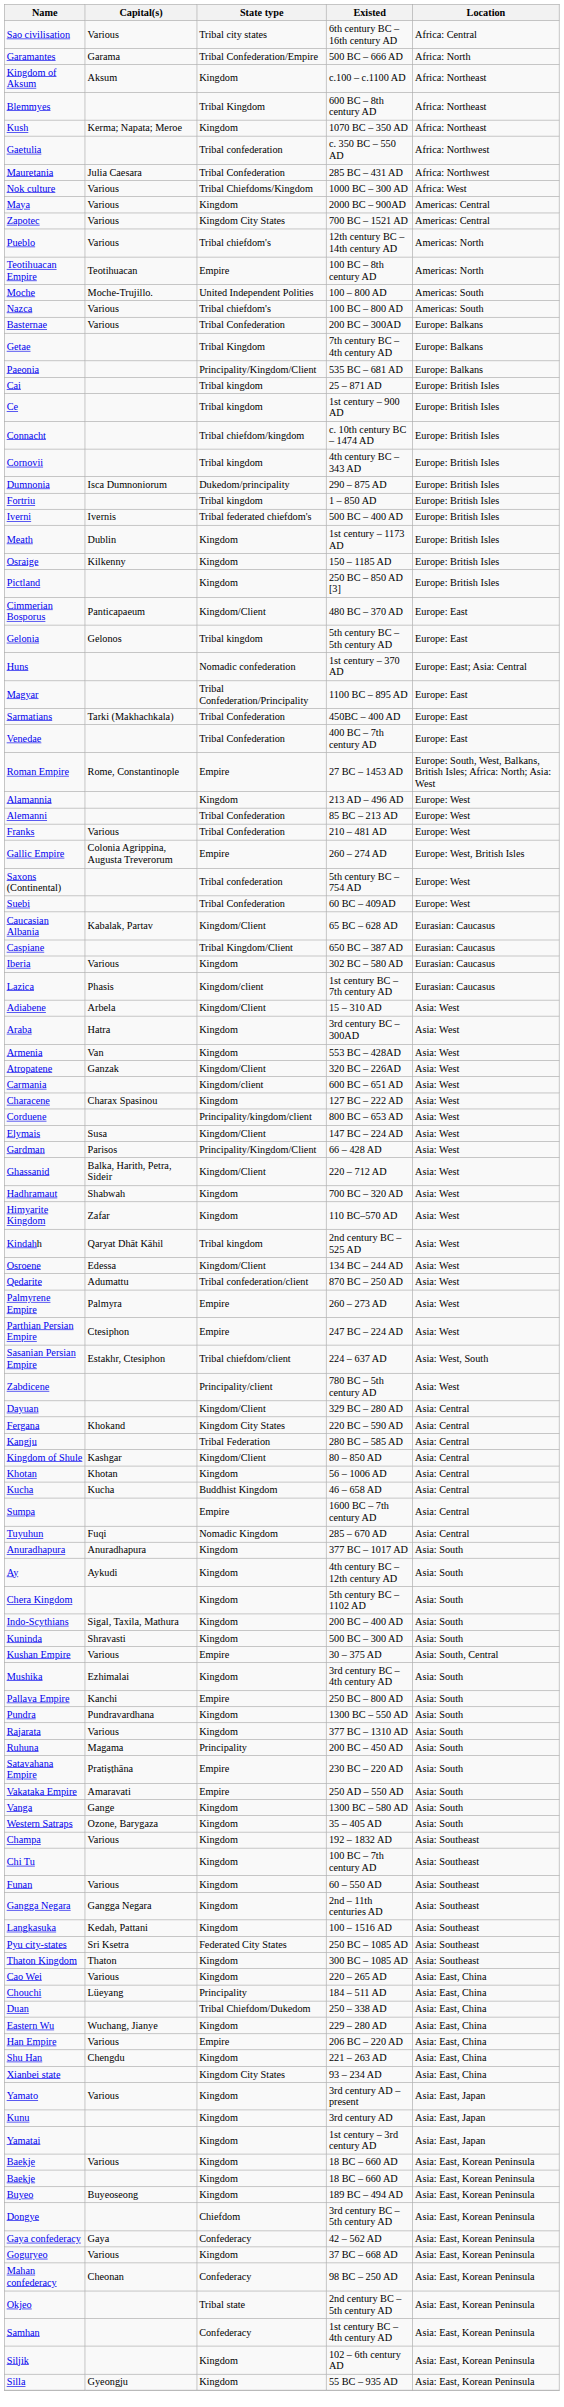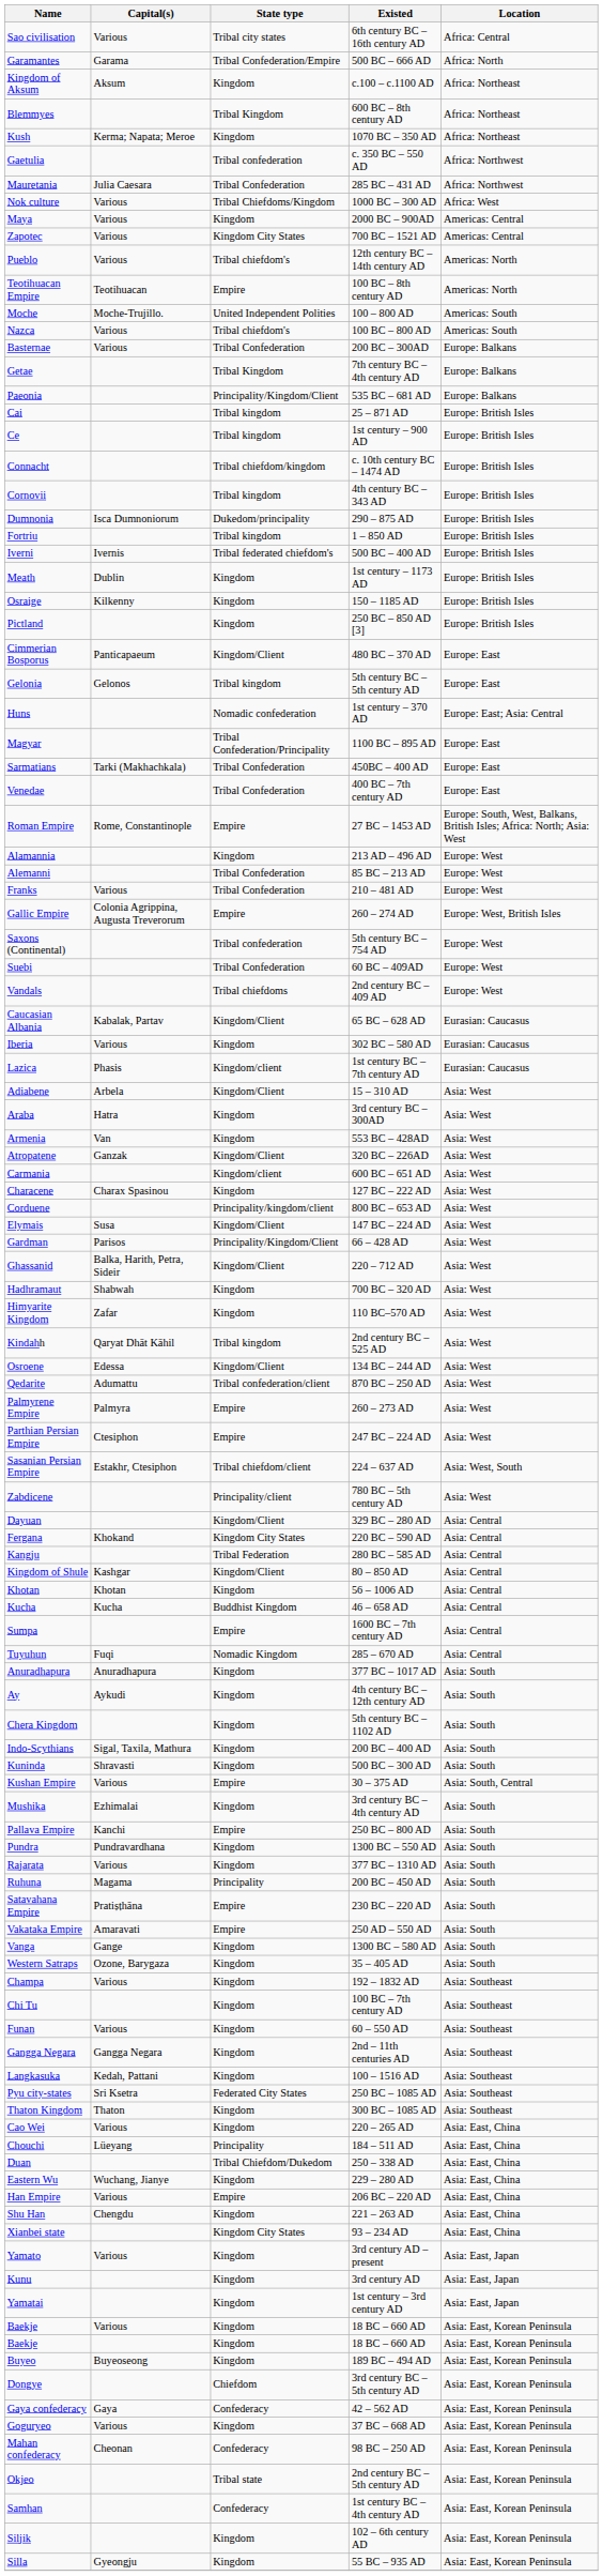+ row: Vandals | Tribal chiefdoms | 2nd century BC – 409 AD | Europe: West
- row: Caspiane | Tribal Kingdom/Client | 650 BC – 387 AD | Eurasian: Caucasus
